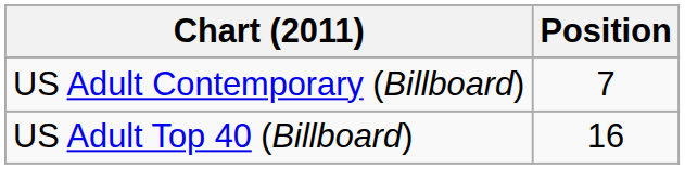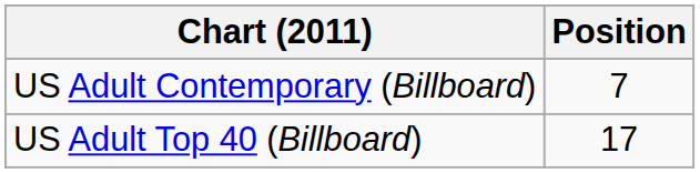US Adult Top 40 (Billboard) | Position: 16 -> 17
